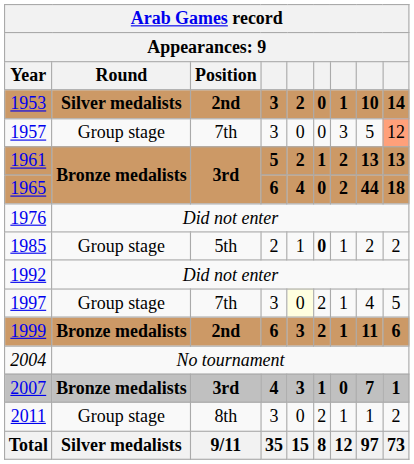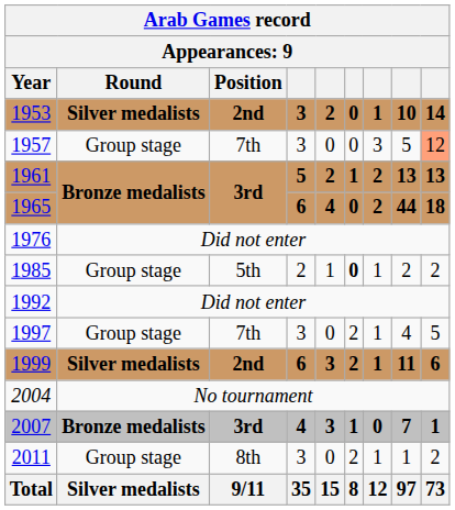1997 | column 5: lightyellow background -> no background
1999 | Round: Bronze medalists -> Silver medalists
